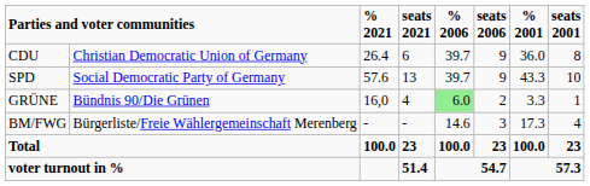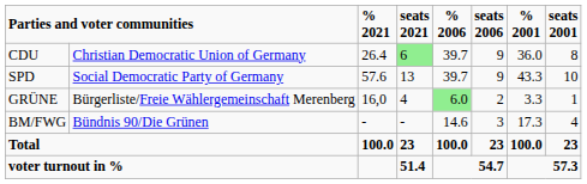CDU | column 4: no background -> lightgreen background
GRÜNE | column 2: Bündnis 90/Die Grünen -> Bürgerliste/Freie Wählergemeinschaft Merenberg
BM/FWG | column 2: Bürgerliste/Freie Wählergemeinschaft Merenberg -> Bündnis 90/Die Grünen
